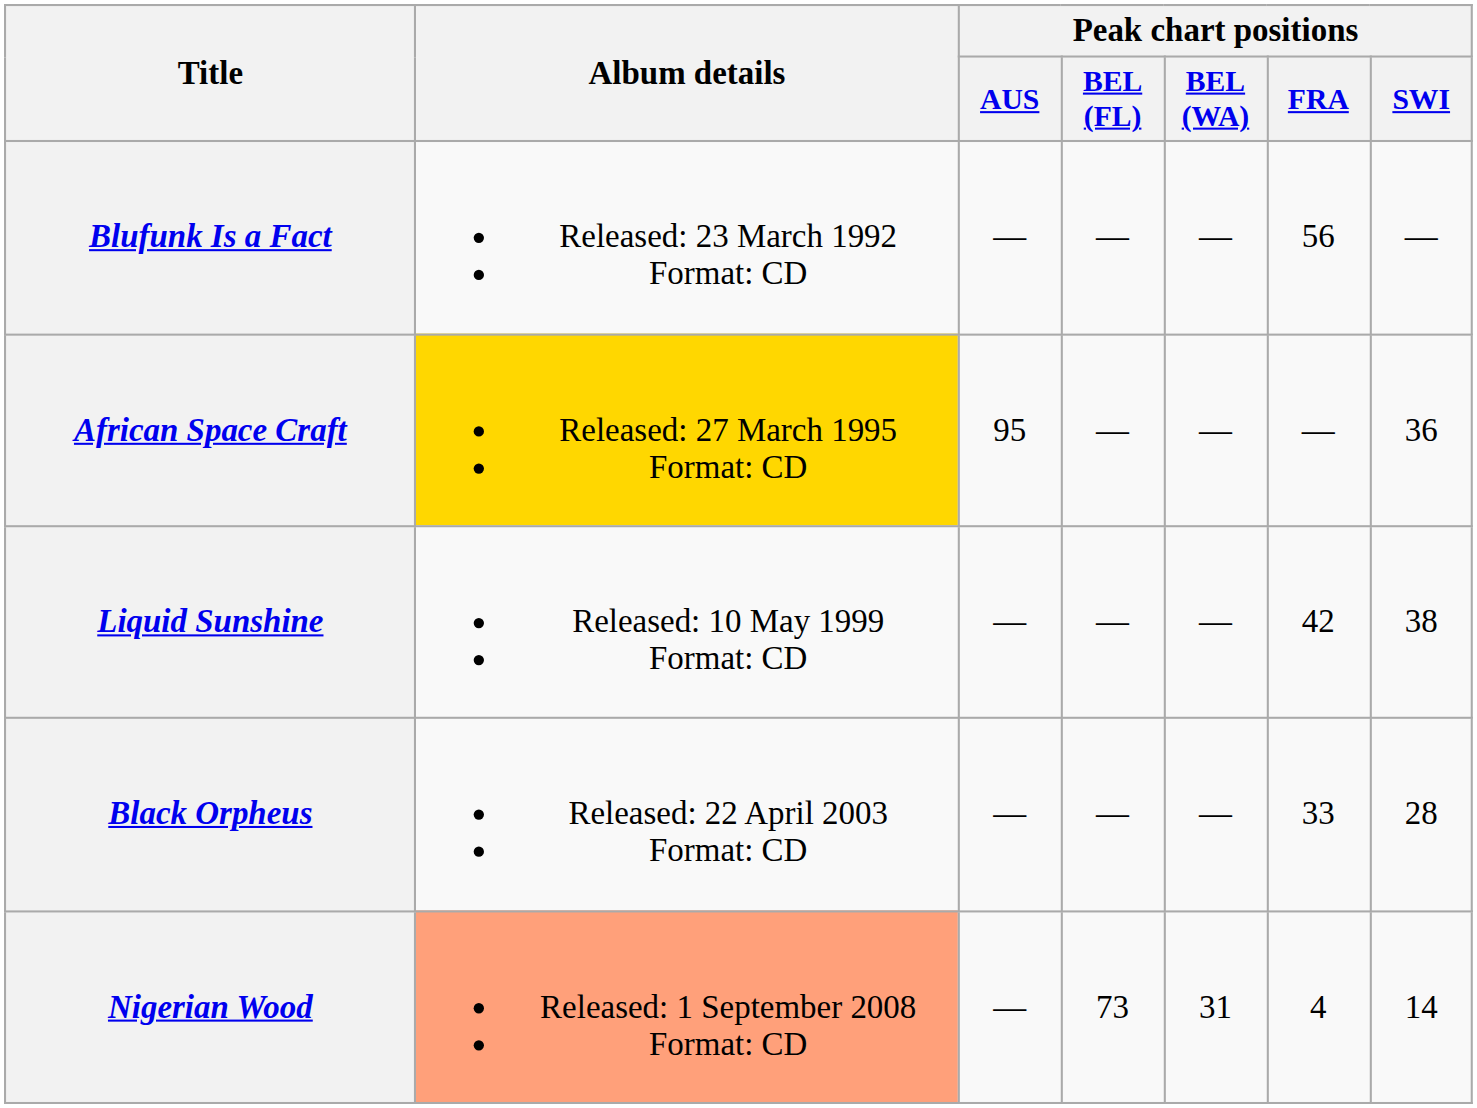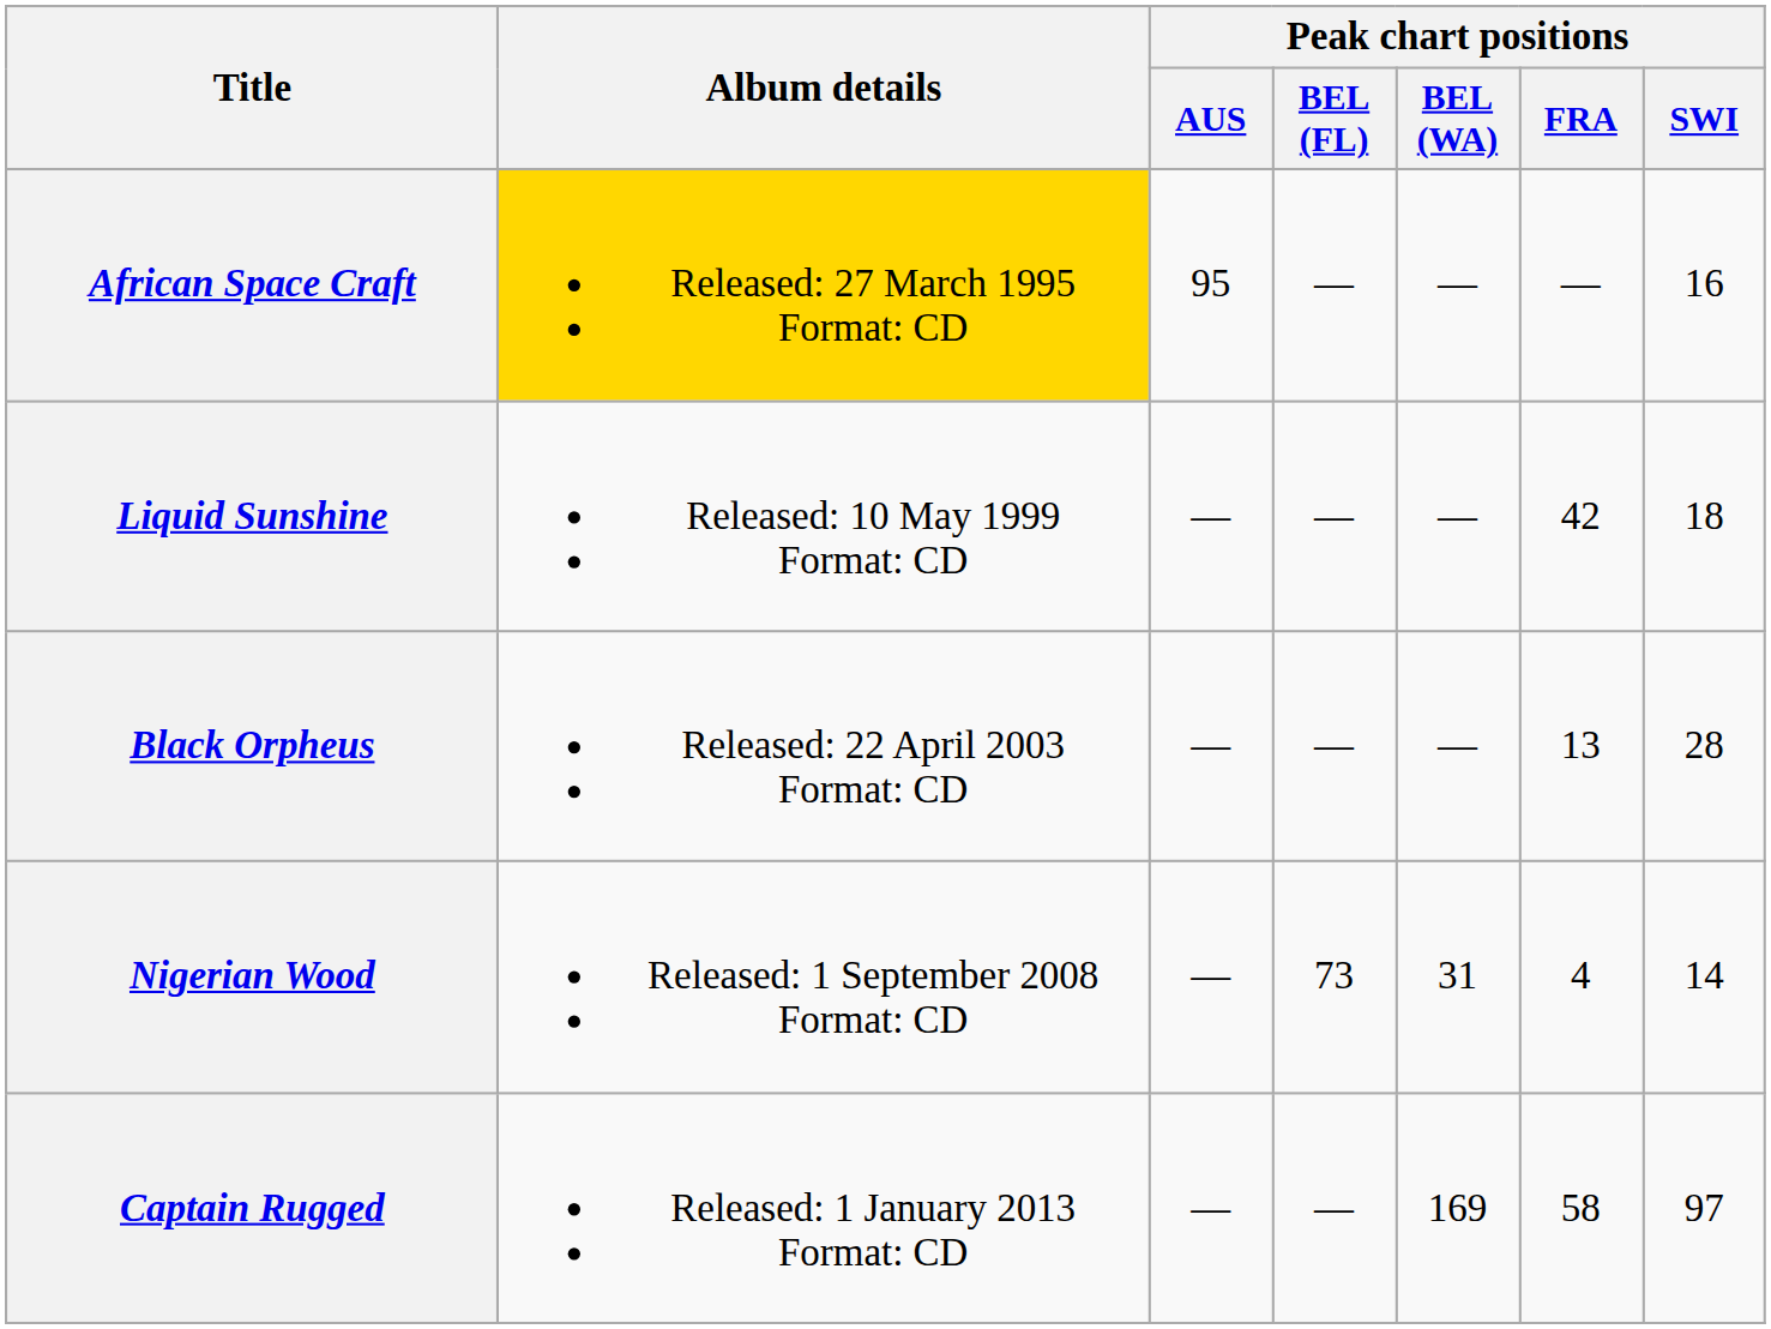- row: Blufunk Is a Fact | Released: 23 March 1992 Format: CD | — | — | — | 56 | —
African Space Craft | Peak chart positions / SWI: 36 -> 16
Liquid Sunshine | Peak chart positions / SWI: 38 -> 18
Black Orpheus | Peak chart positions / FRA: 33 -> 13
Nigerian Wood | Album details: lightsalmon background -> no background
+ row: Captain Rugged | Released: 1 January 2013 Format: CD | — | — | 169 | 58 | 97
